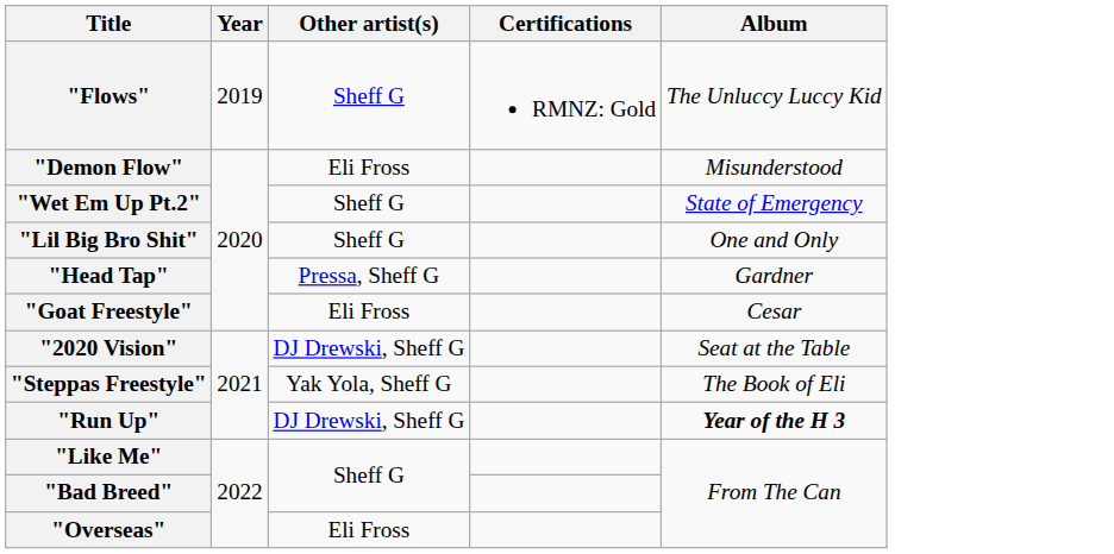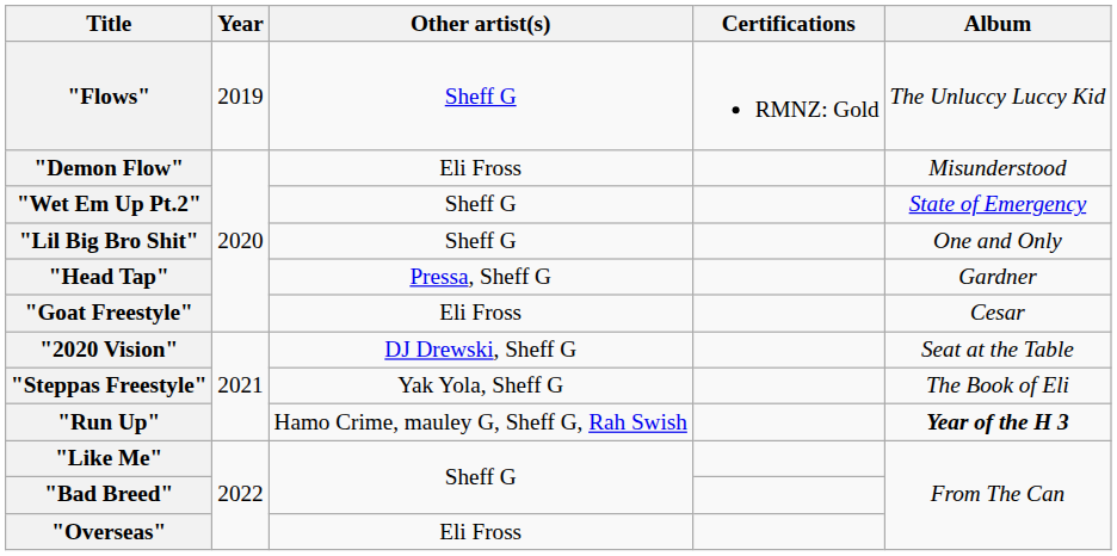"Run Up" | Other artist(s): DJ Drewski, Sheff G -> Hamo Crime, mauley G, Sheff G, Rah Swish
